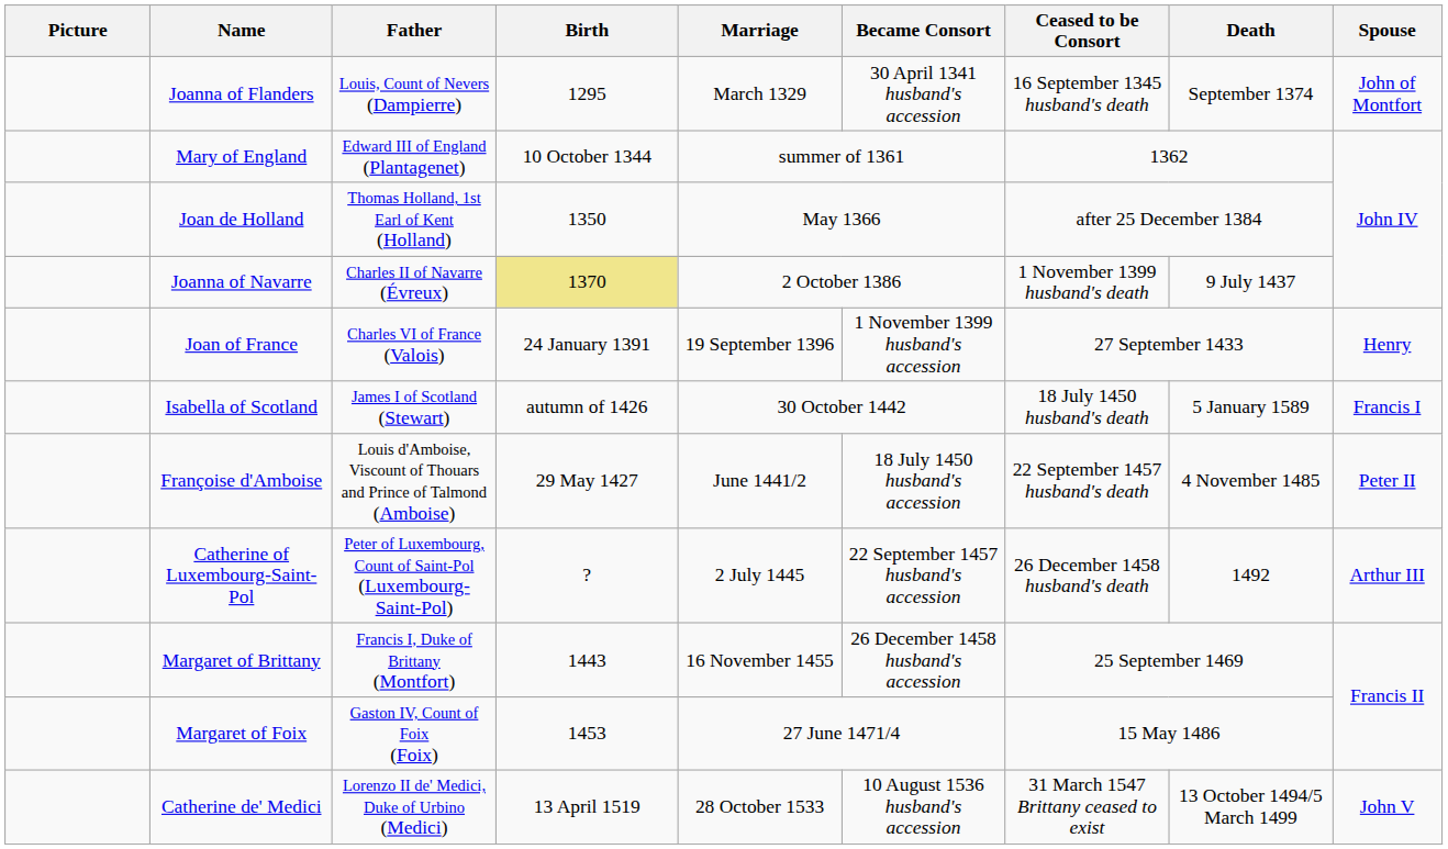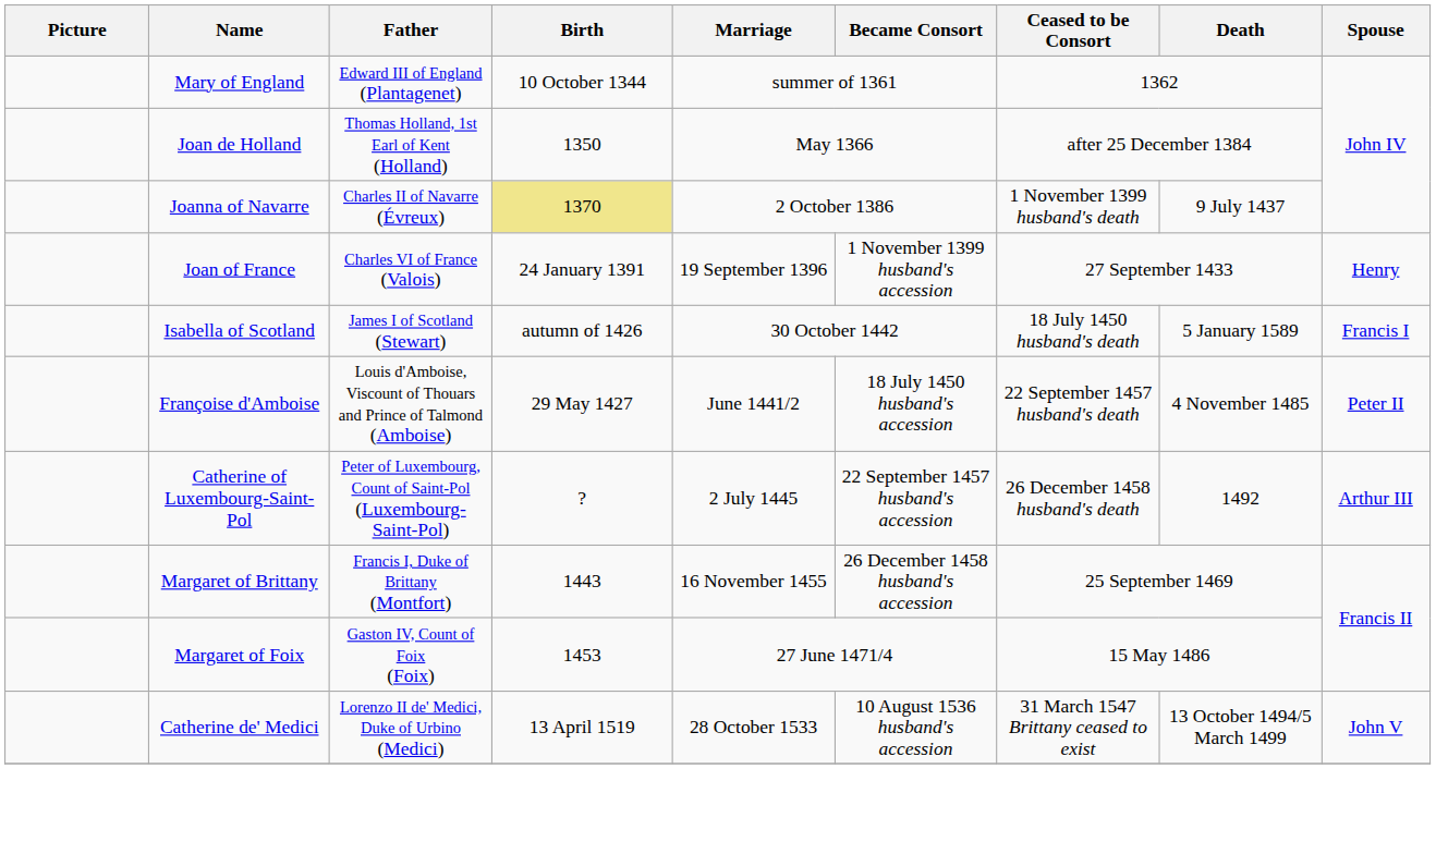- row: Joanna of Flanders | Louis, Count of Nevers (Dampierre) | 1295 | March 1329 | 30 April 1341 husband's accession | 16 September 1345 husband's death | September 1374 | John of Montfort
